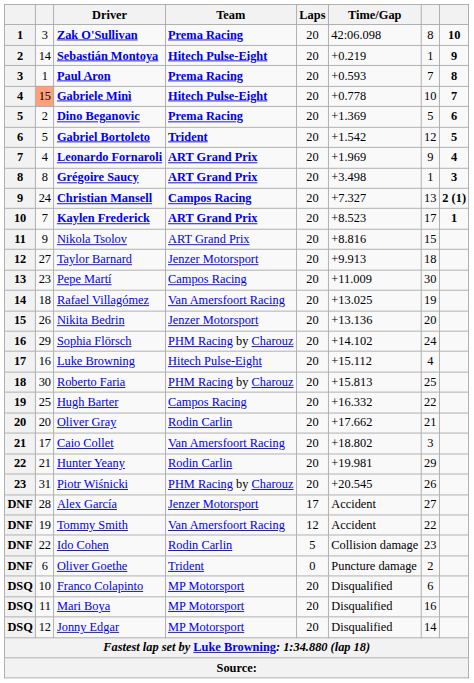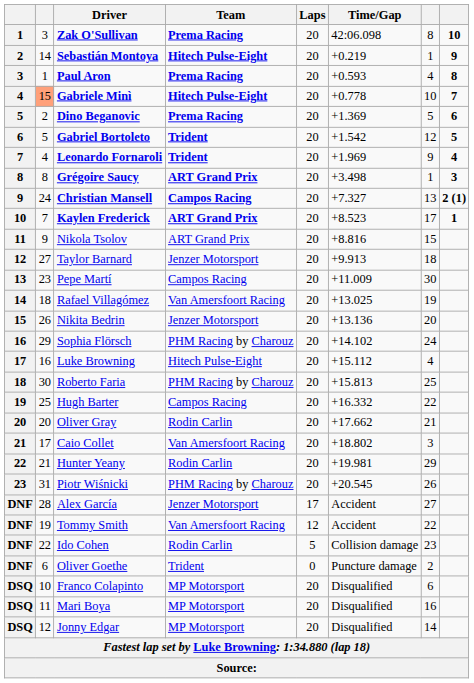Paul Aron | column 7: 7 -> 4
Leonardo Fornaroli | Team: ART Grand Prix -> Trident
